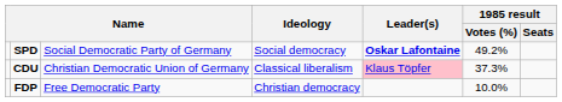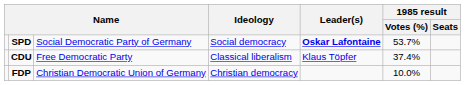SPD | 1985 result / Votes (%): 49.2% -> 53.7%
CDU | column 3: Christian Democratic Union of Germany -> Free Democratic Party
CDU | Leader(s): pink background -> no background
CDU | 1985 result / Votes (%): 37.3% -> 37.4%
FDP | column 3: Free Democratic Party -> Christian Democratic Union of Germany
